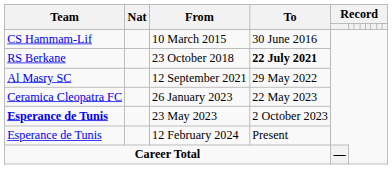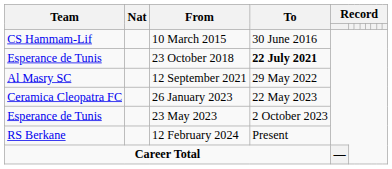23 October 2018 | Team: RS Berkane -> Esperance de Tunis
23 May 2023 | Team: bold -> normal
12 February 2024 | Team: Esperance de Tunis -> RS Berkane
